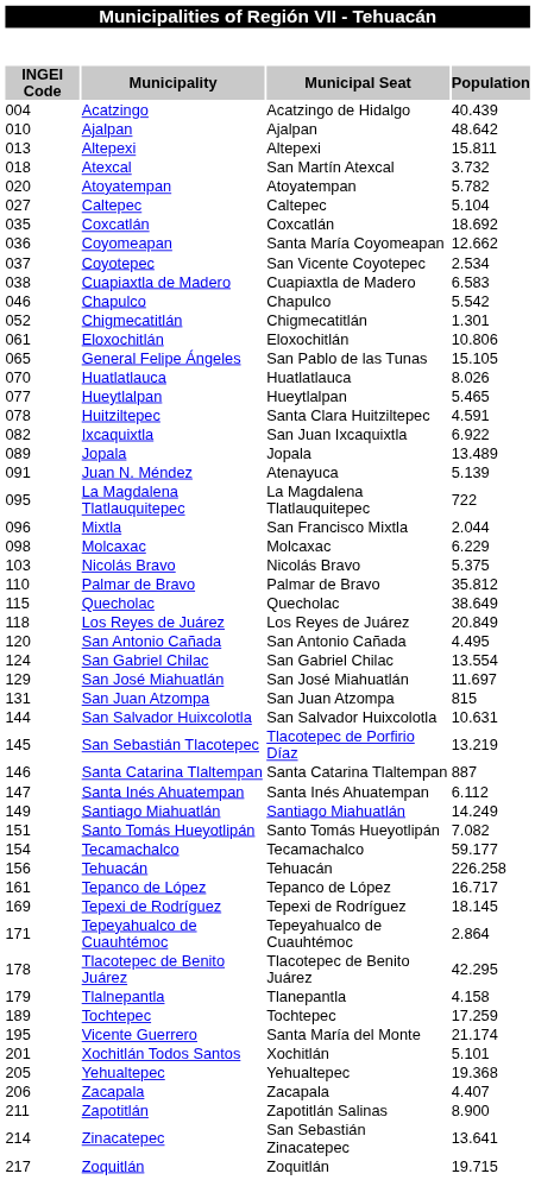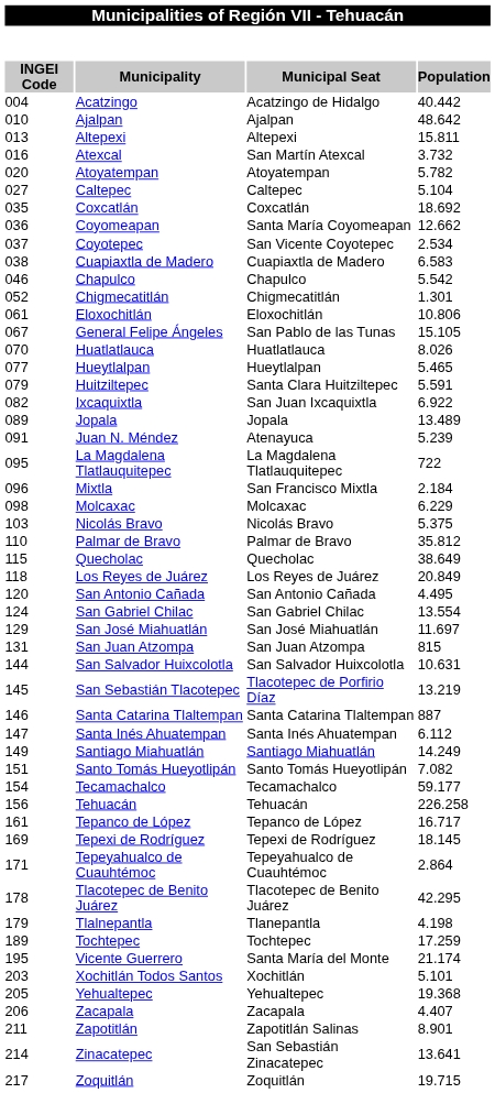Acatzingo | column 4: 40.439 -> 40.442
Atexcal | column 1: 018 -> 016
General Felipe Ángeles | column 1: 065 -> 067
Huitziltepec | column 1: 078 -> 079
Huitziltepec | column 4: 4.591 -> 5.591
Juan N. Méndez | column 4: 5.139 -> 5.239
Mixtla | column 4: 2.044 -> 2.184
Tlalnepantla | column 4: 4.158 -> 4.198
Xochitlán Todos Santos | column 1: 201 -> 203
Zapotitlán | column 4: 8.900 -> 8.901
